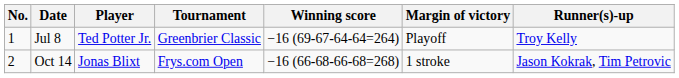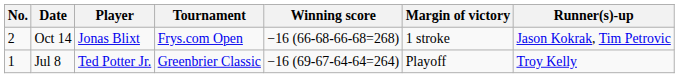rows swapped: Jul 8 <-> Oct 14
